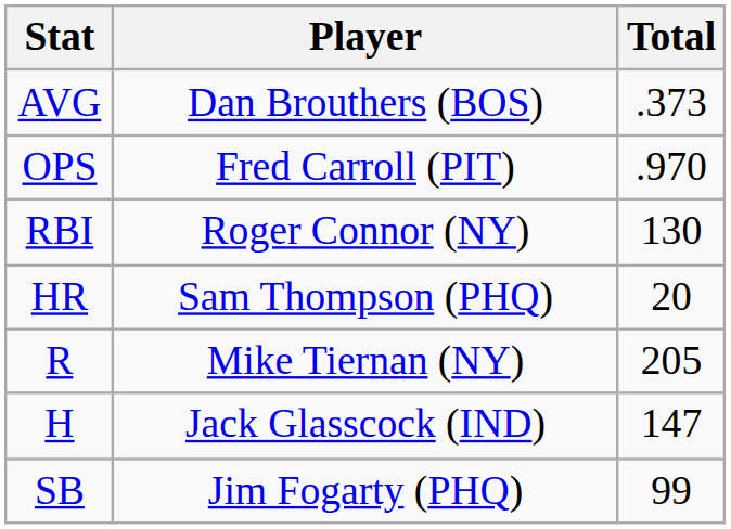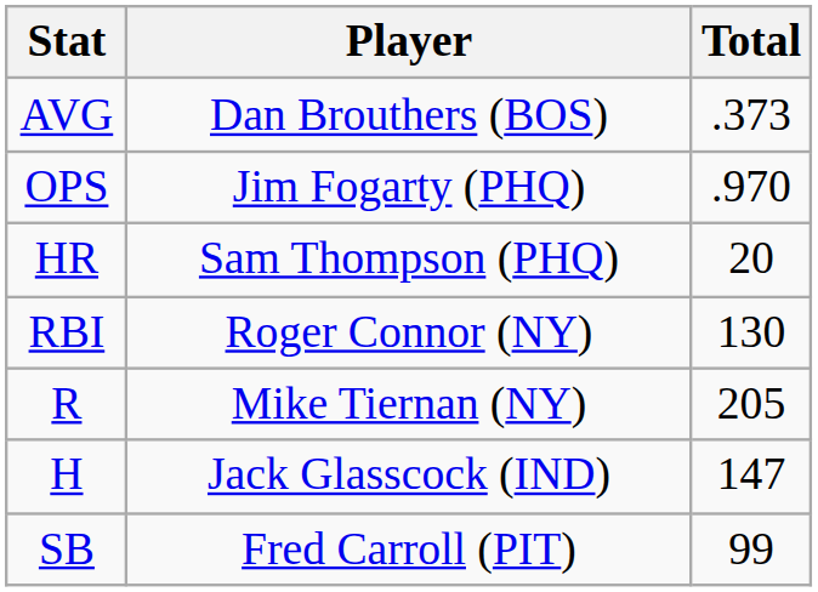OPS | Player: Fred Carroll (PIT) -> Jim Fogarty (PHQ)
rows swapped: HR <-> RBI
SB | Player: Jim Fogarty (PHQ) -> Fred Carroll (PIT)
